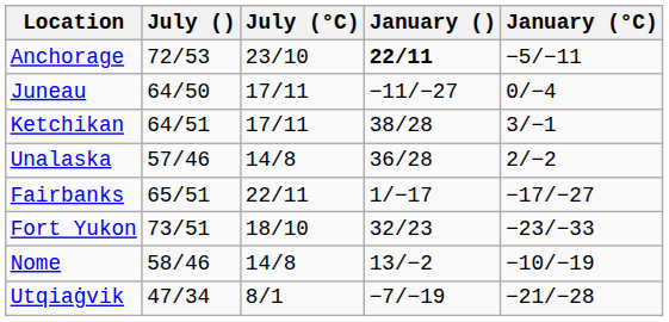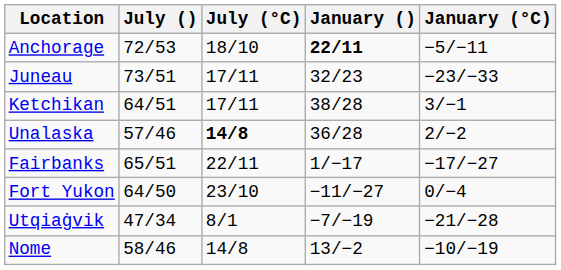Anchorage | July (°C): 23/10 -> 18/10
Juneau | July (): 64/50 -> 73/51
Juneau | January (): −11/−27 -> 32/23
Juneau | January (°C): 0/−4 -> −23/−33
Unalaska | July (°C): normal -> bold
Fort Yukon | July (): 73/51 -> 64/50
Fort Yukon | July (°C): 18/10 -> 23/10
Fort Yukon | January (): 32/23 -> −11/−27
Fort Yukon | January (°C): −23/−33 -> 0/−4
rows swapped: Nome <-> Utqiaġvik
